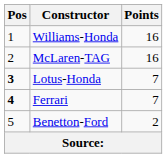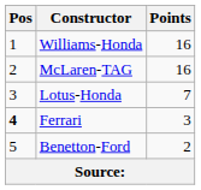Lotus-Honda | Pos: bold -> normal
Ferrari | Points: 7 -> 3
